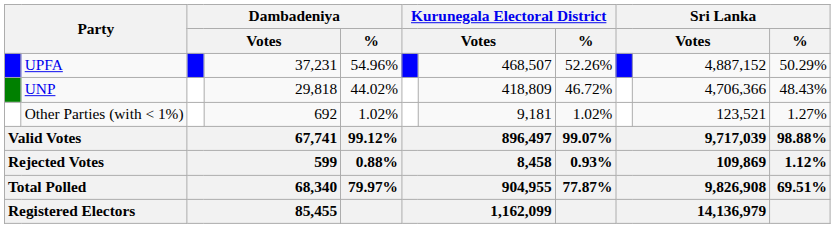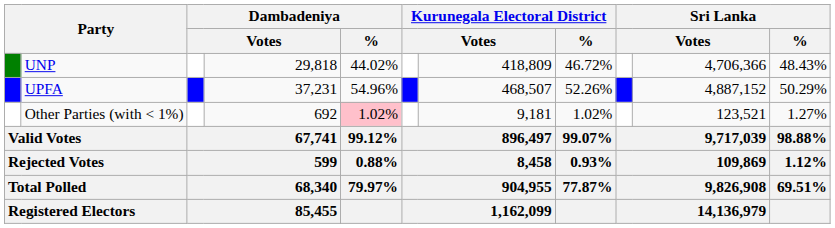rows swapped: UPFA <-> UNP
Other Parties (with < 1%) | Dambadeniya / %: no background -> pink background
